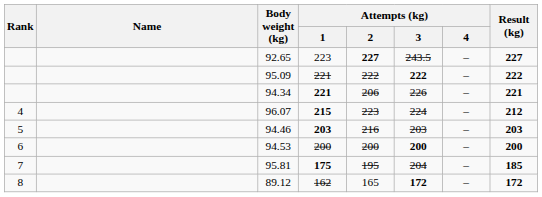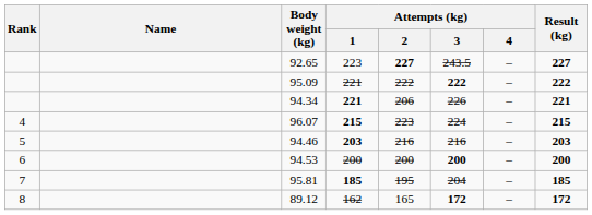96.07 | Result (kg): 212 -> 215
94.46 | Attempts (kg) / 3: 203 -> 216
95.81 | Attempts (kg) / 1: 175 -> 185
